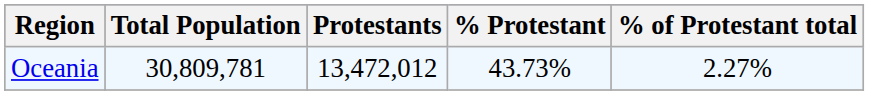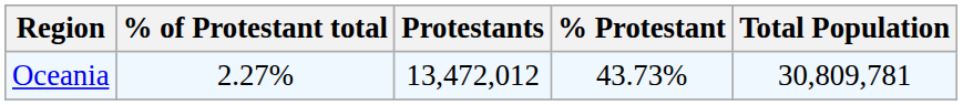columns swapped: Total Population <-> % of Protestant total
